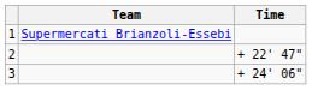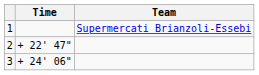columns swapped: Team <-> Time
